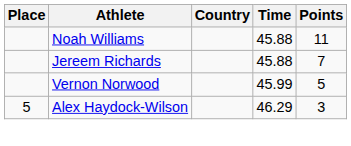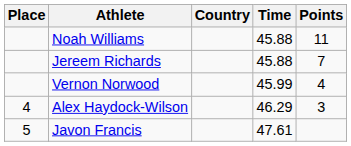Vernon Norwood | Points: 5 -> 4
Alex Haydock-Wilson | Place: 5 -> 4
+ row: 5 | Javon Francis | 47.61
